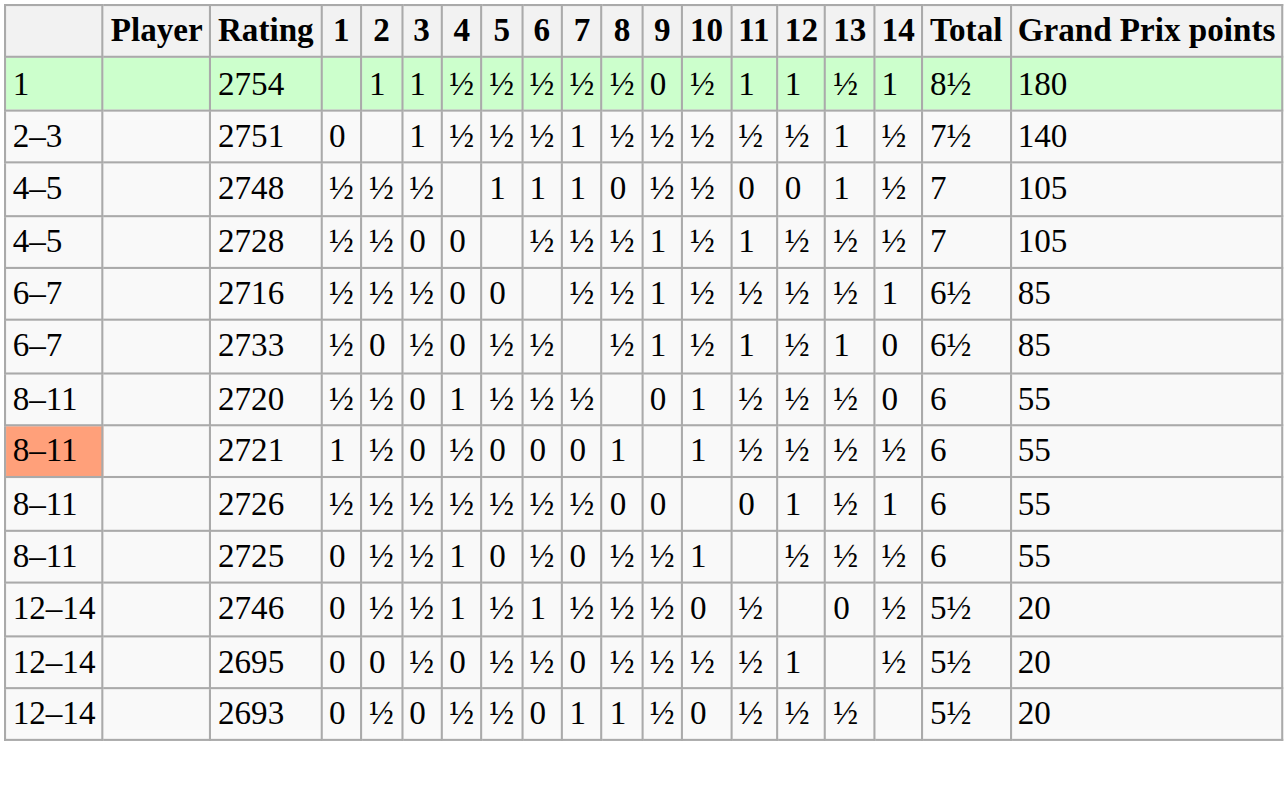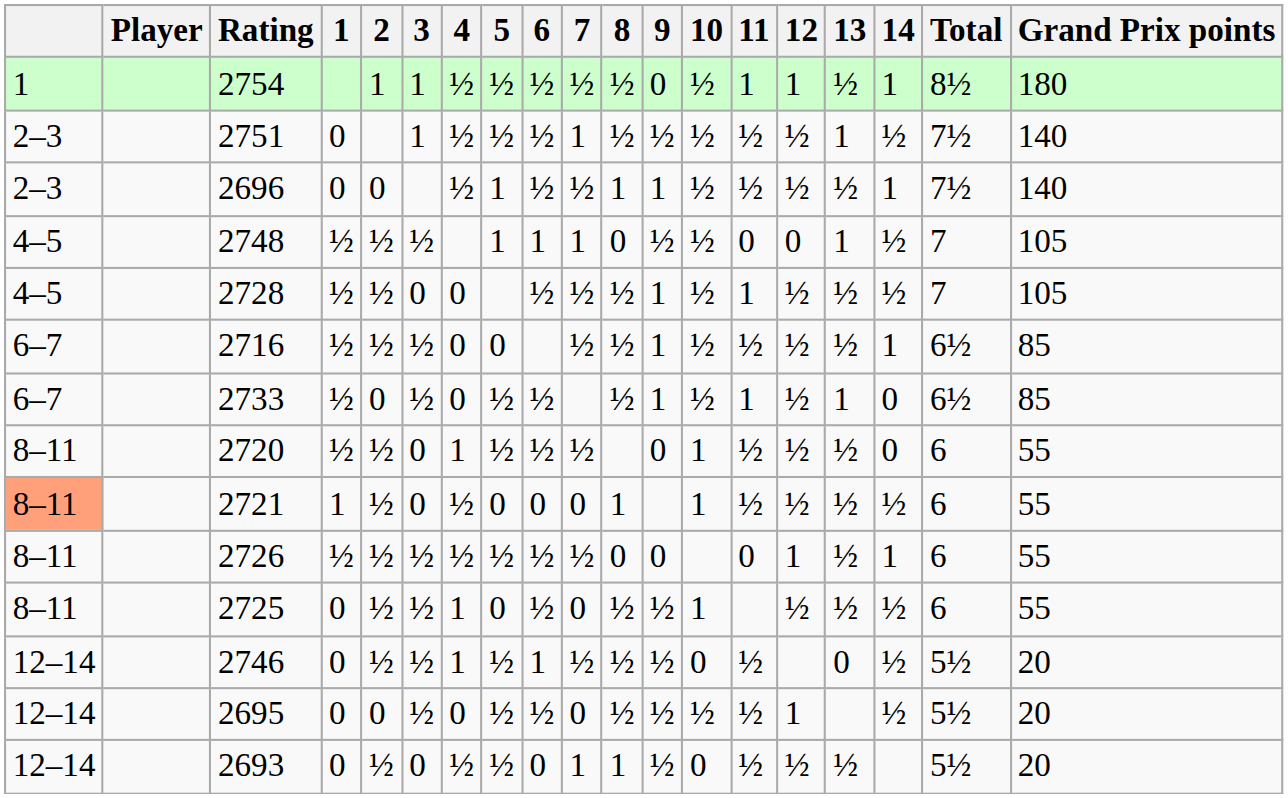+ row: 2–3 | 2696 | 0 | 0 | ½ | 1 | ½ | ½ | 1 | 1 | ½ | ½ | ½ | ½ | 1 | 7½ | 140
